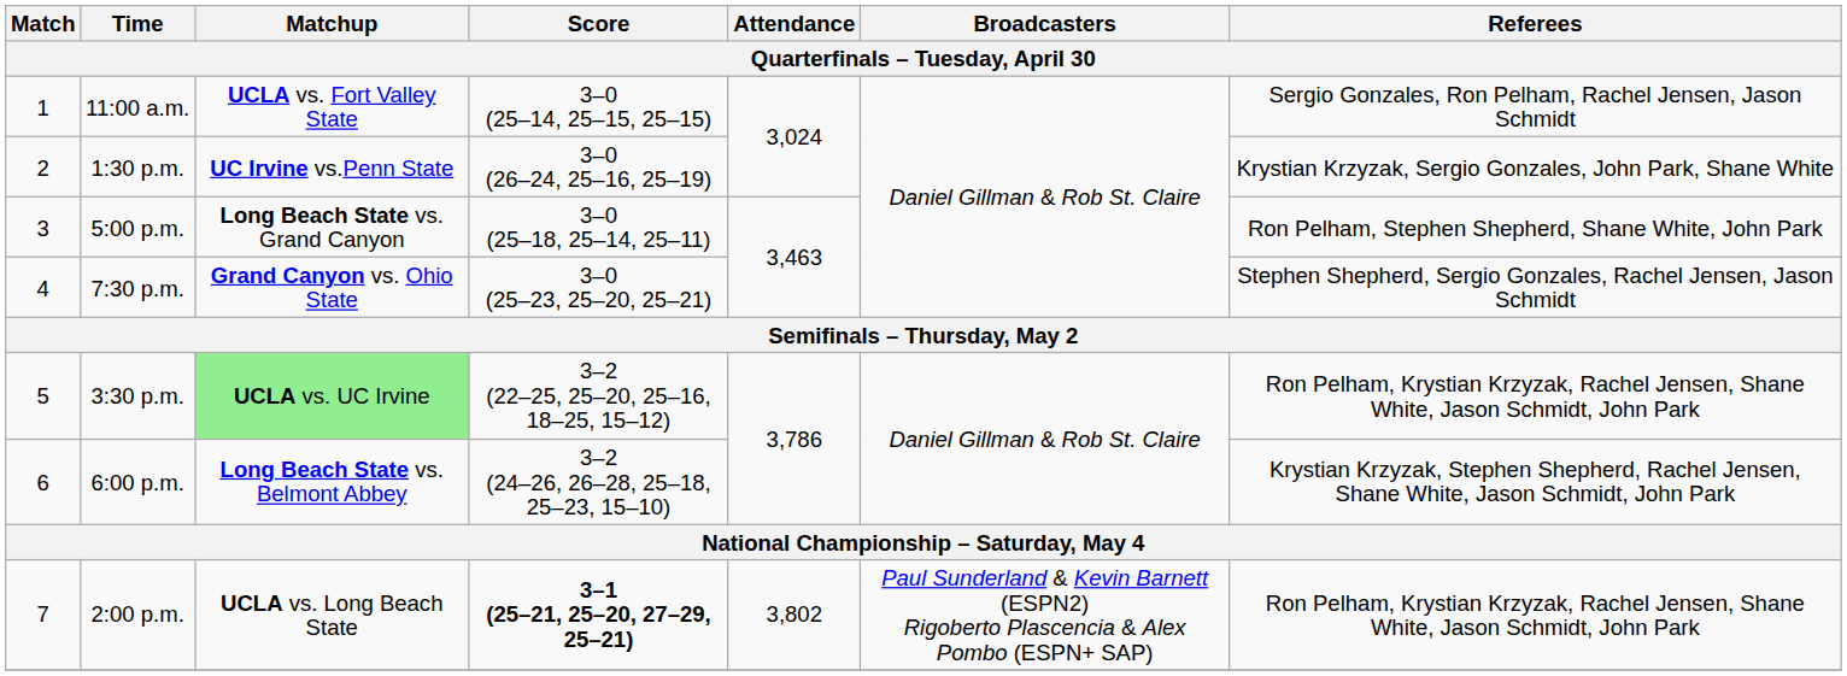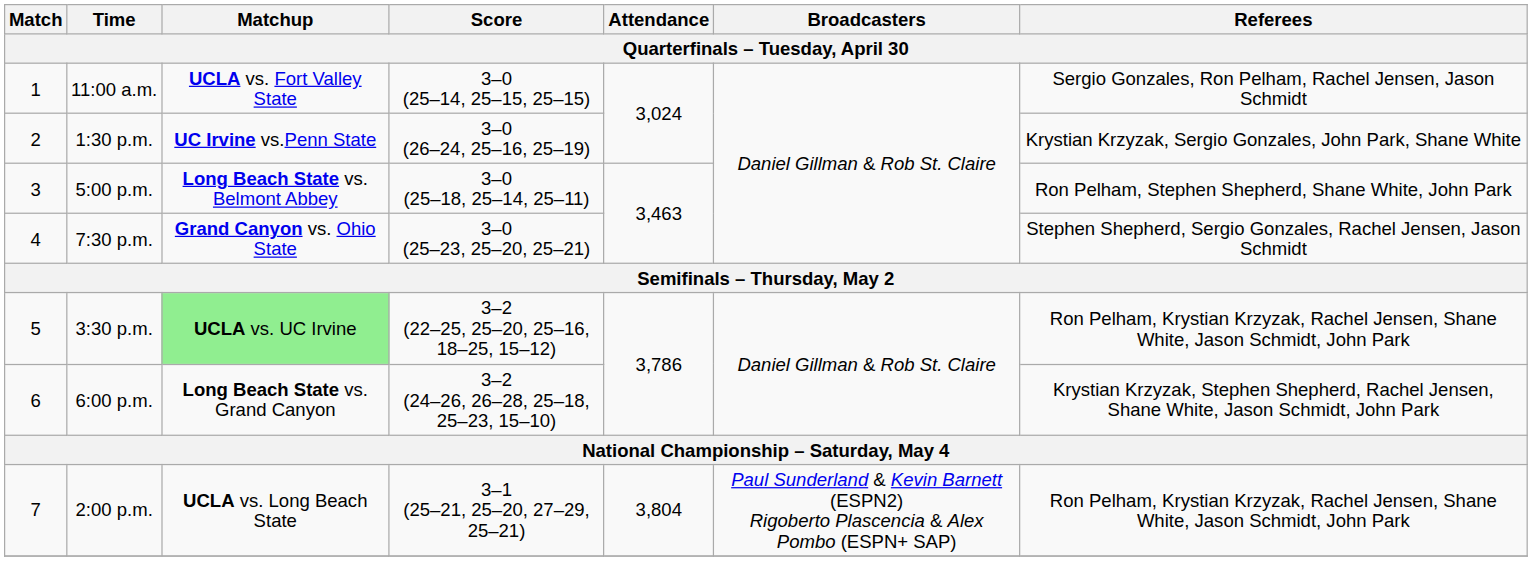5:00 p.m. | Matchup: Long Beach State vs. Grand Canyon -> Long Beach State vs. Belmont Abbey
6:00 p.m. | Matchup: Long Beach State vs. Belmont Abbey -> Long Beach State vs. Grand Canyon
2:00 p.m. | Score: bold -> normal
2:00 p.m. | Attendance: 3,802 -> 3,804
